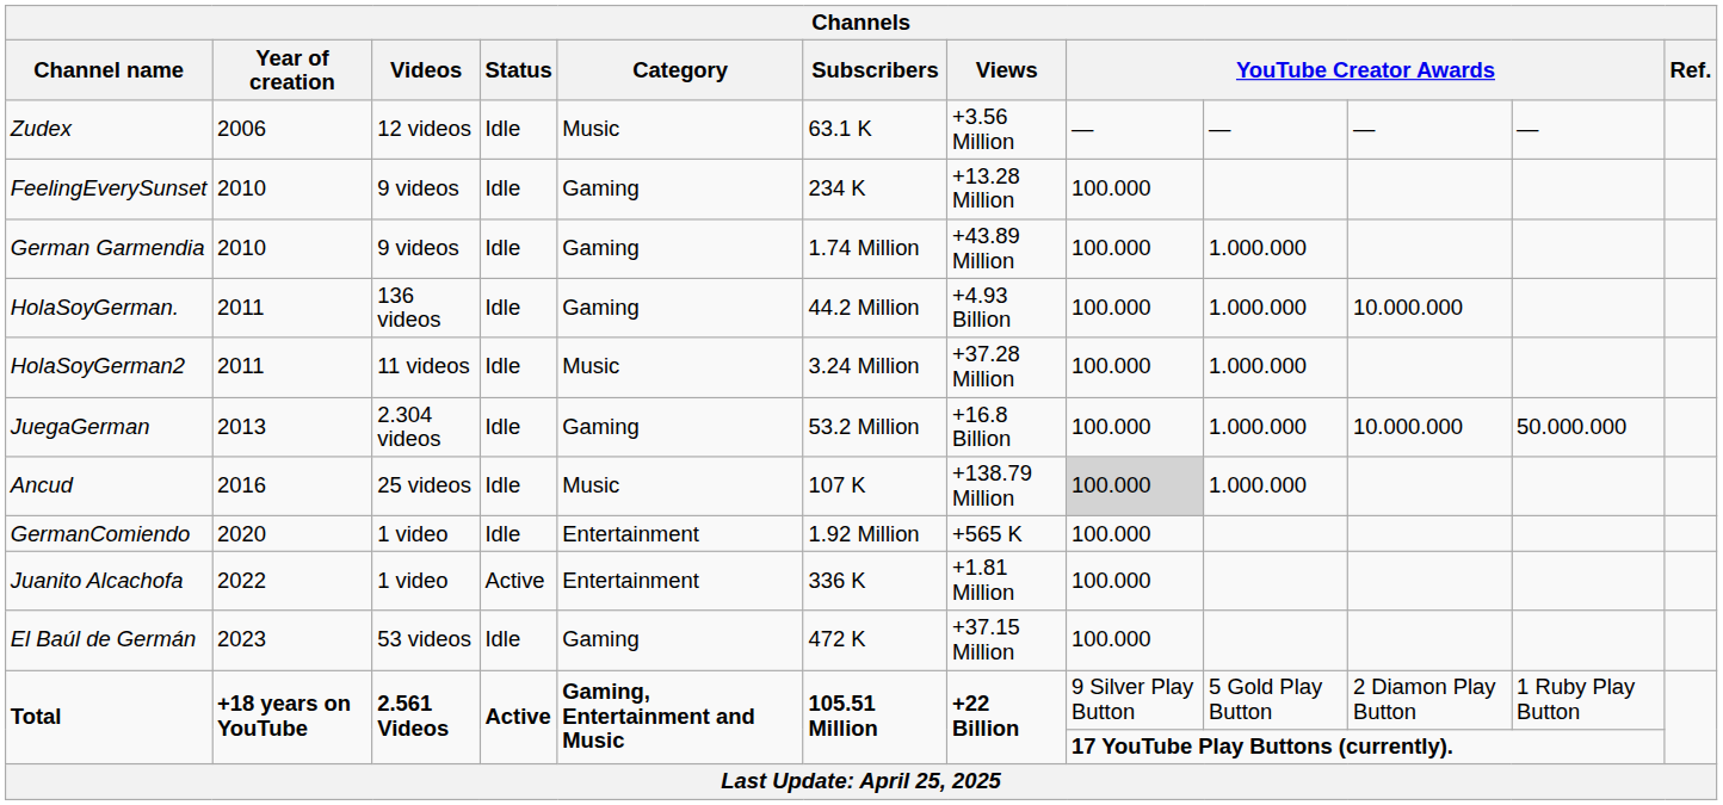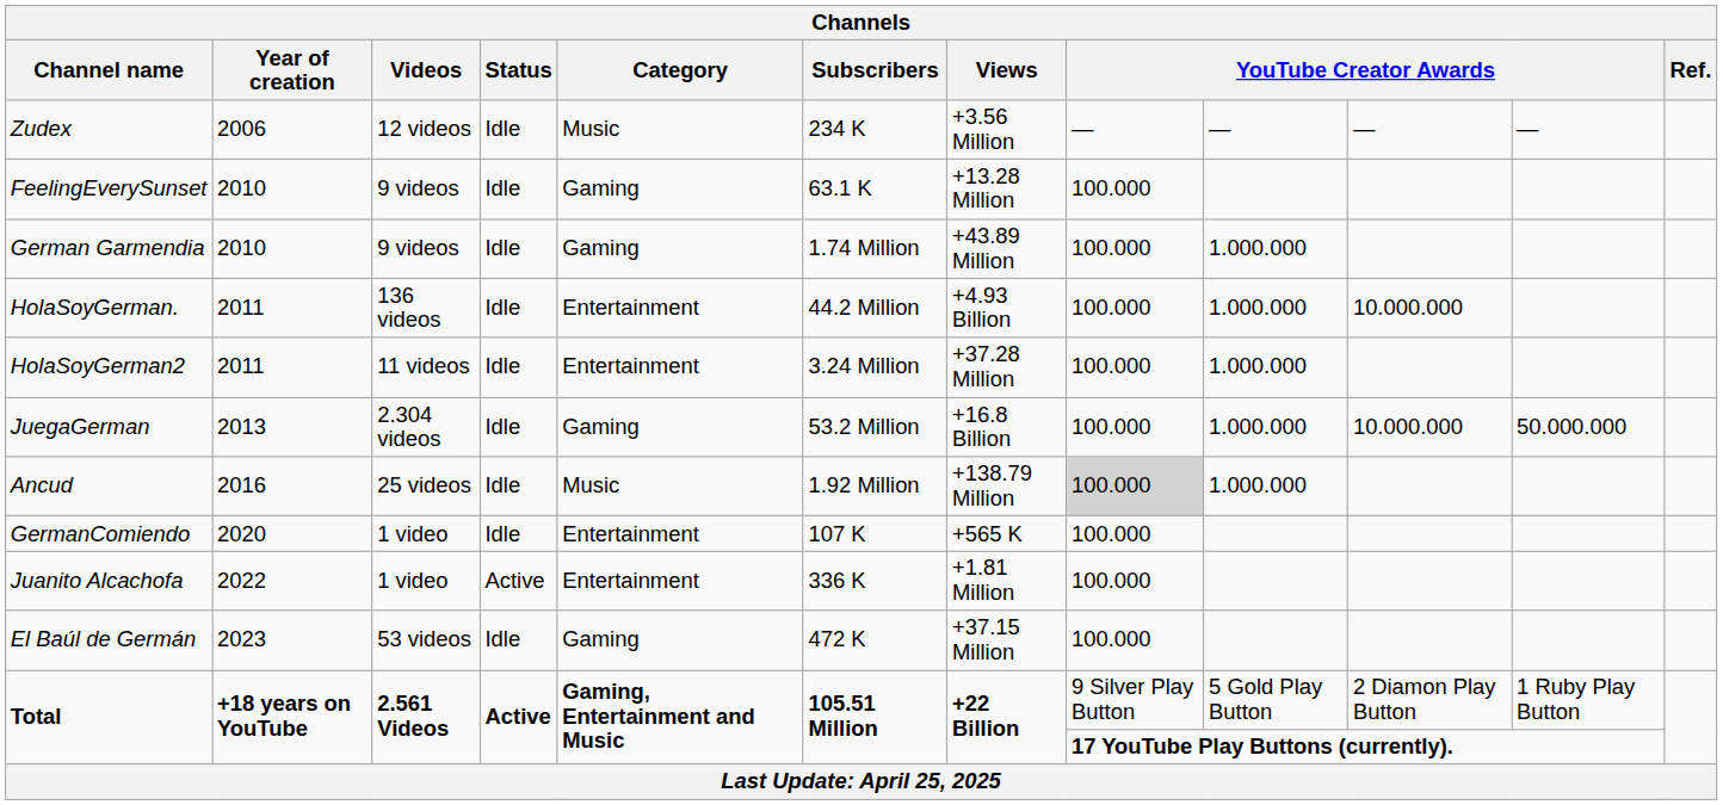Zudex | Subscribers: 63.1 K -> 234 K
FeelingEverySunset | Subscribers: 234 K -> 63.1 K
HolaSoyGerman. | Category: Gaming -> Entertainment
HolaSoyGerman2 | Category: Music -> Entertainment
Ancud | Subscribers: 107 K -> 1.92 Million
GermanComiendo | Subscribers: 1.92 Million -> 107 K
